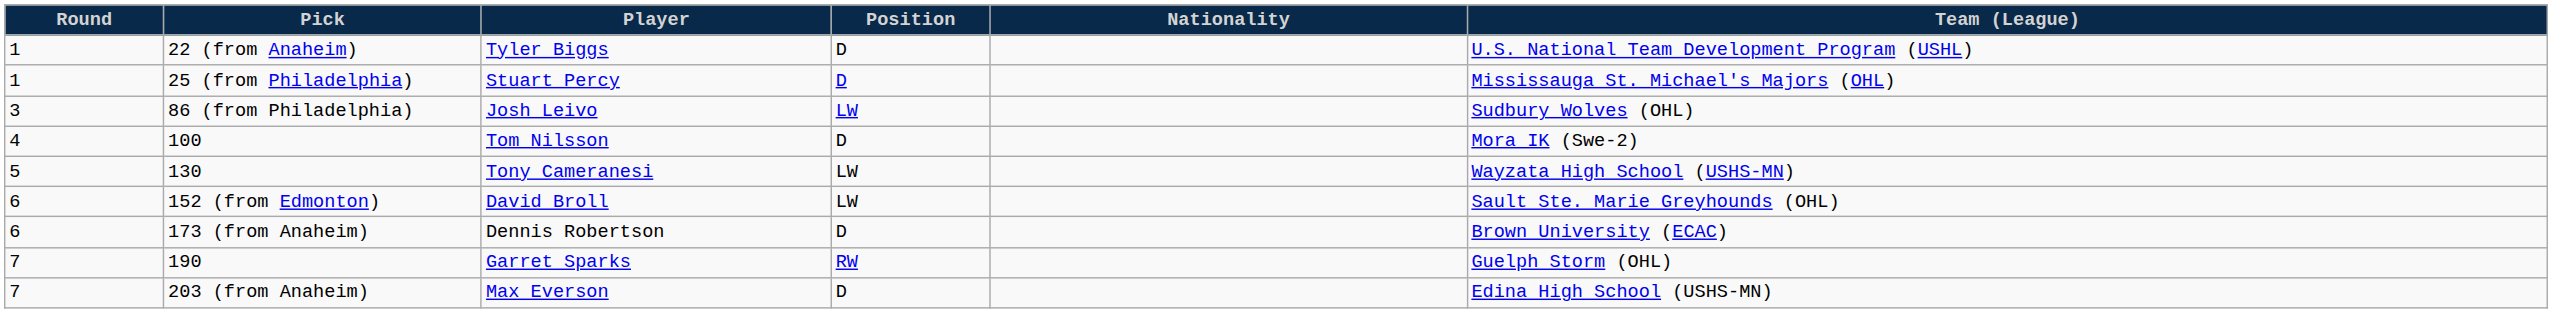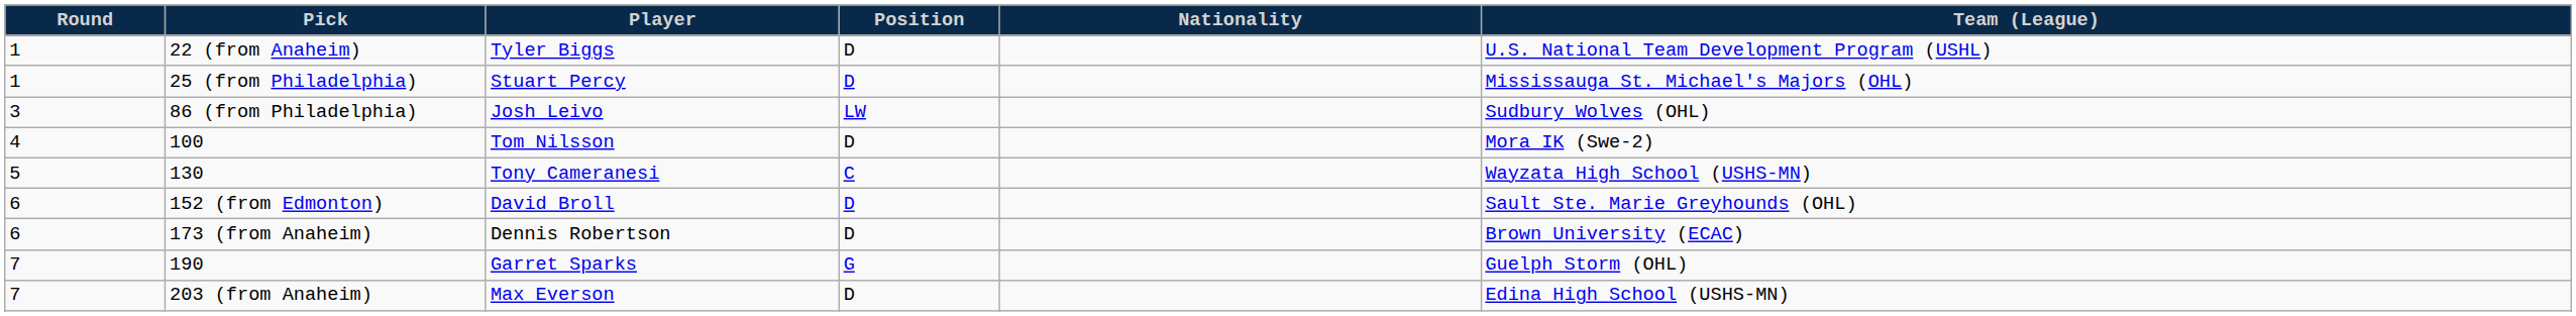130 | Position: LW -> C
152 (from Edmonton) | Position: LW -> D
190 | Position: RW -> G
